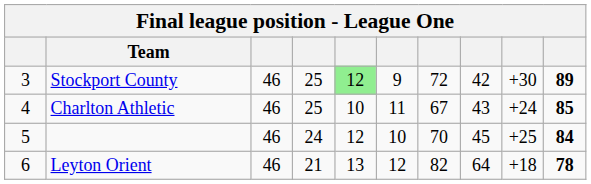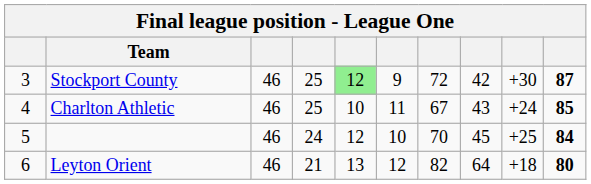Stockport County | column 10: 89 -> 87
Leyton Orient | column 10: 78 -> 80
